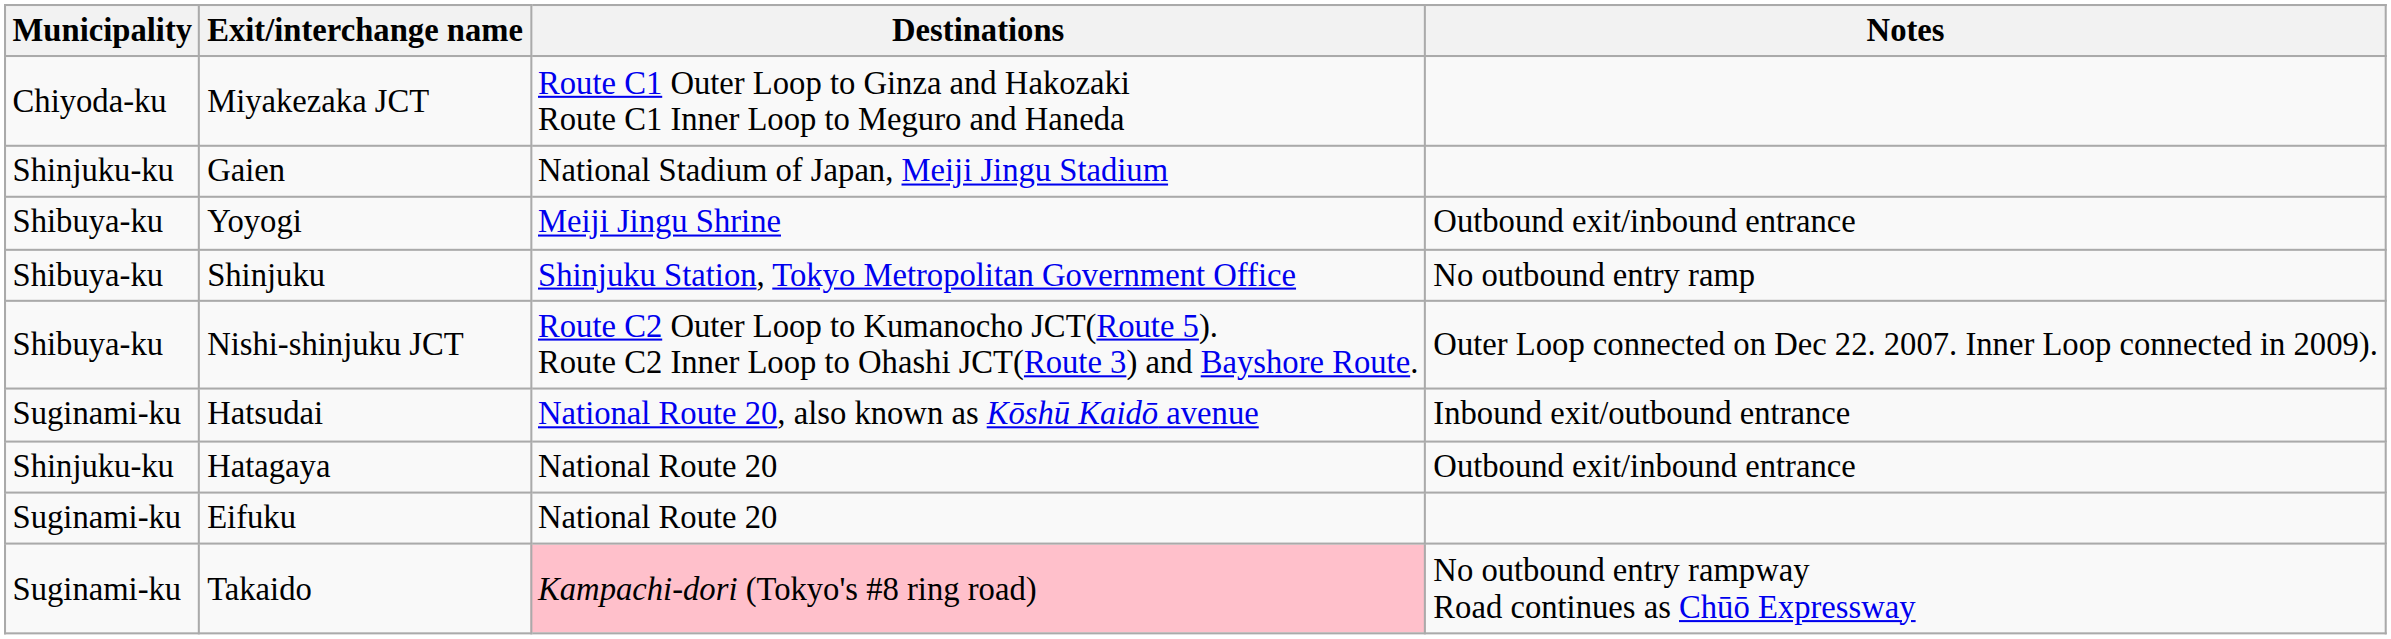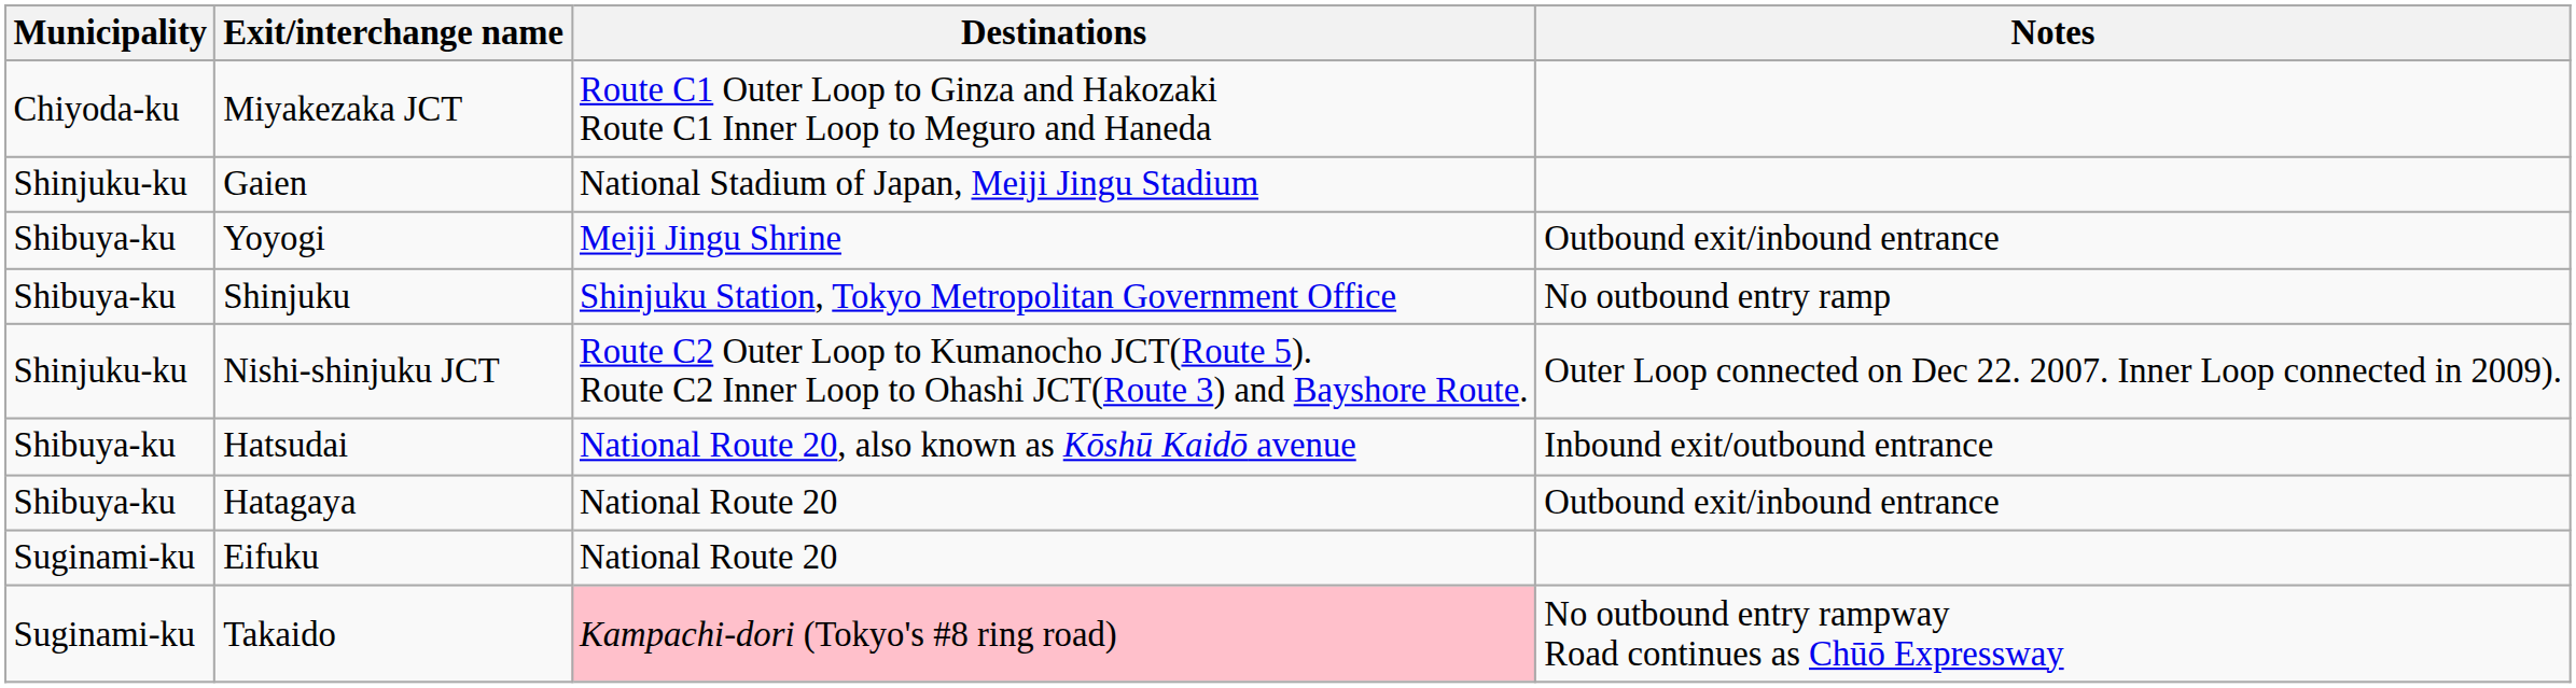Nishi-shinjuku JCT | Municipality: Shibuya-ku -> Shinjuku-ku
Hatsudai | Municipality: Suginami-ku -> Shibuya-ku
Hatagaya | Municipality: Shinjuku-ku -> Shibuya-ku
